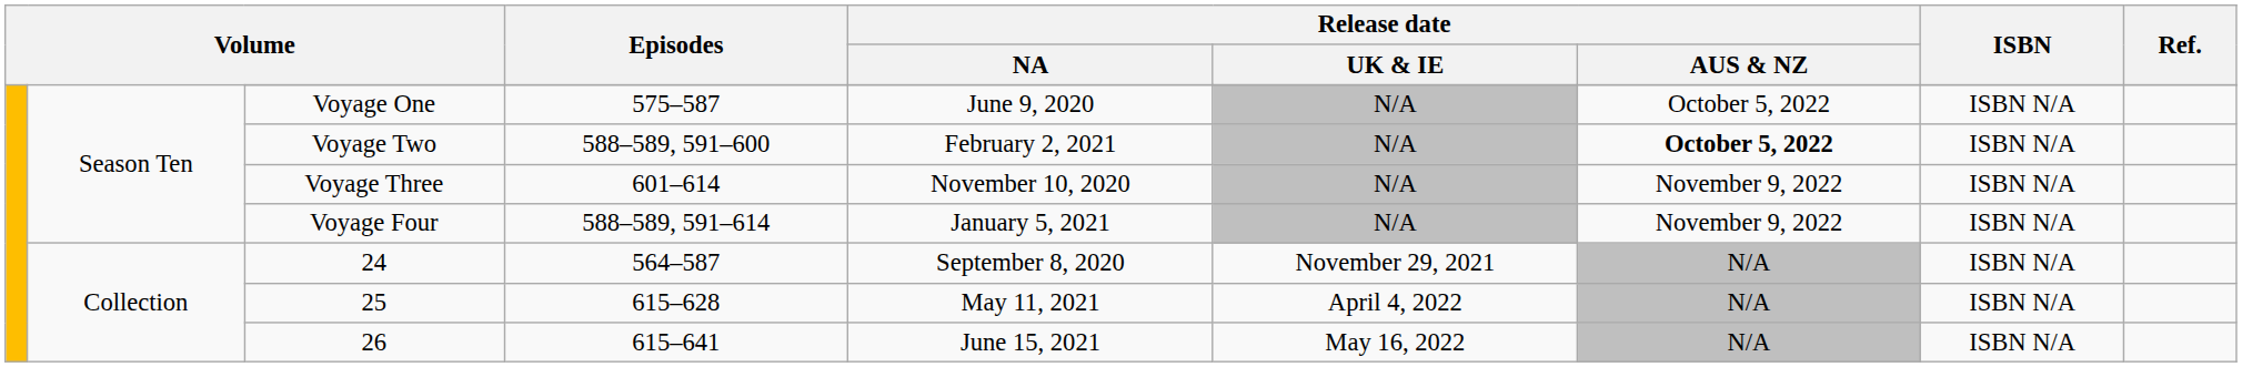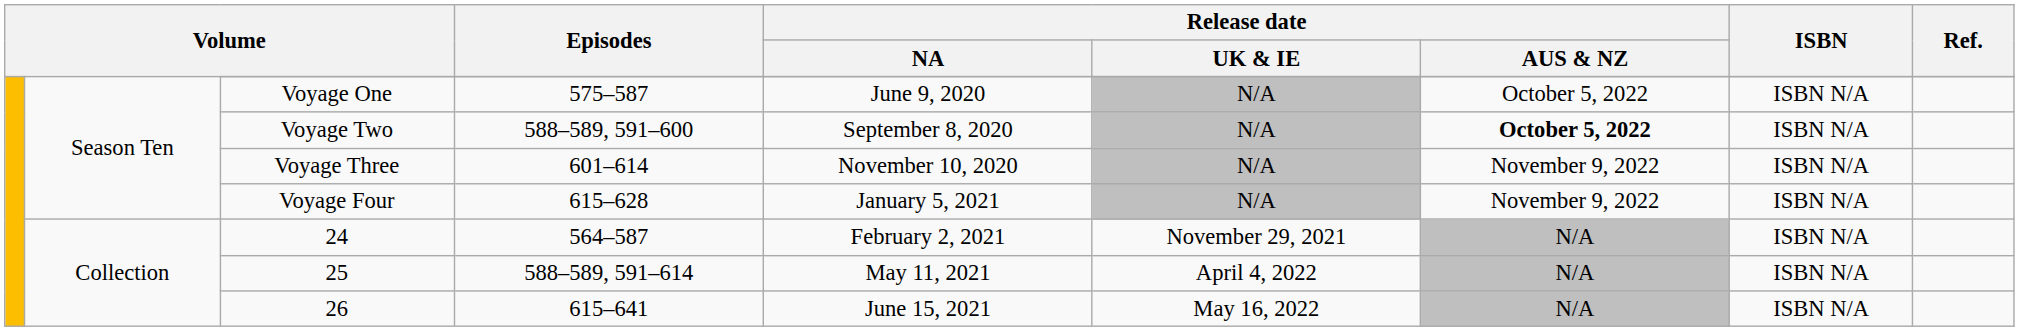Voyage Two | Release date / NA: February 2, 2021 -> September 8, 2020
Voyage Four | Episodes: 588–589, 591–614 -> 615–628
24 | Release date / NA: September 8, 2020 -> February 2, 2021
25 | Episodes: 615–628 -> 588–589, 591–614
